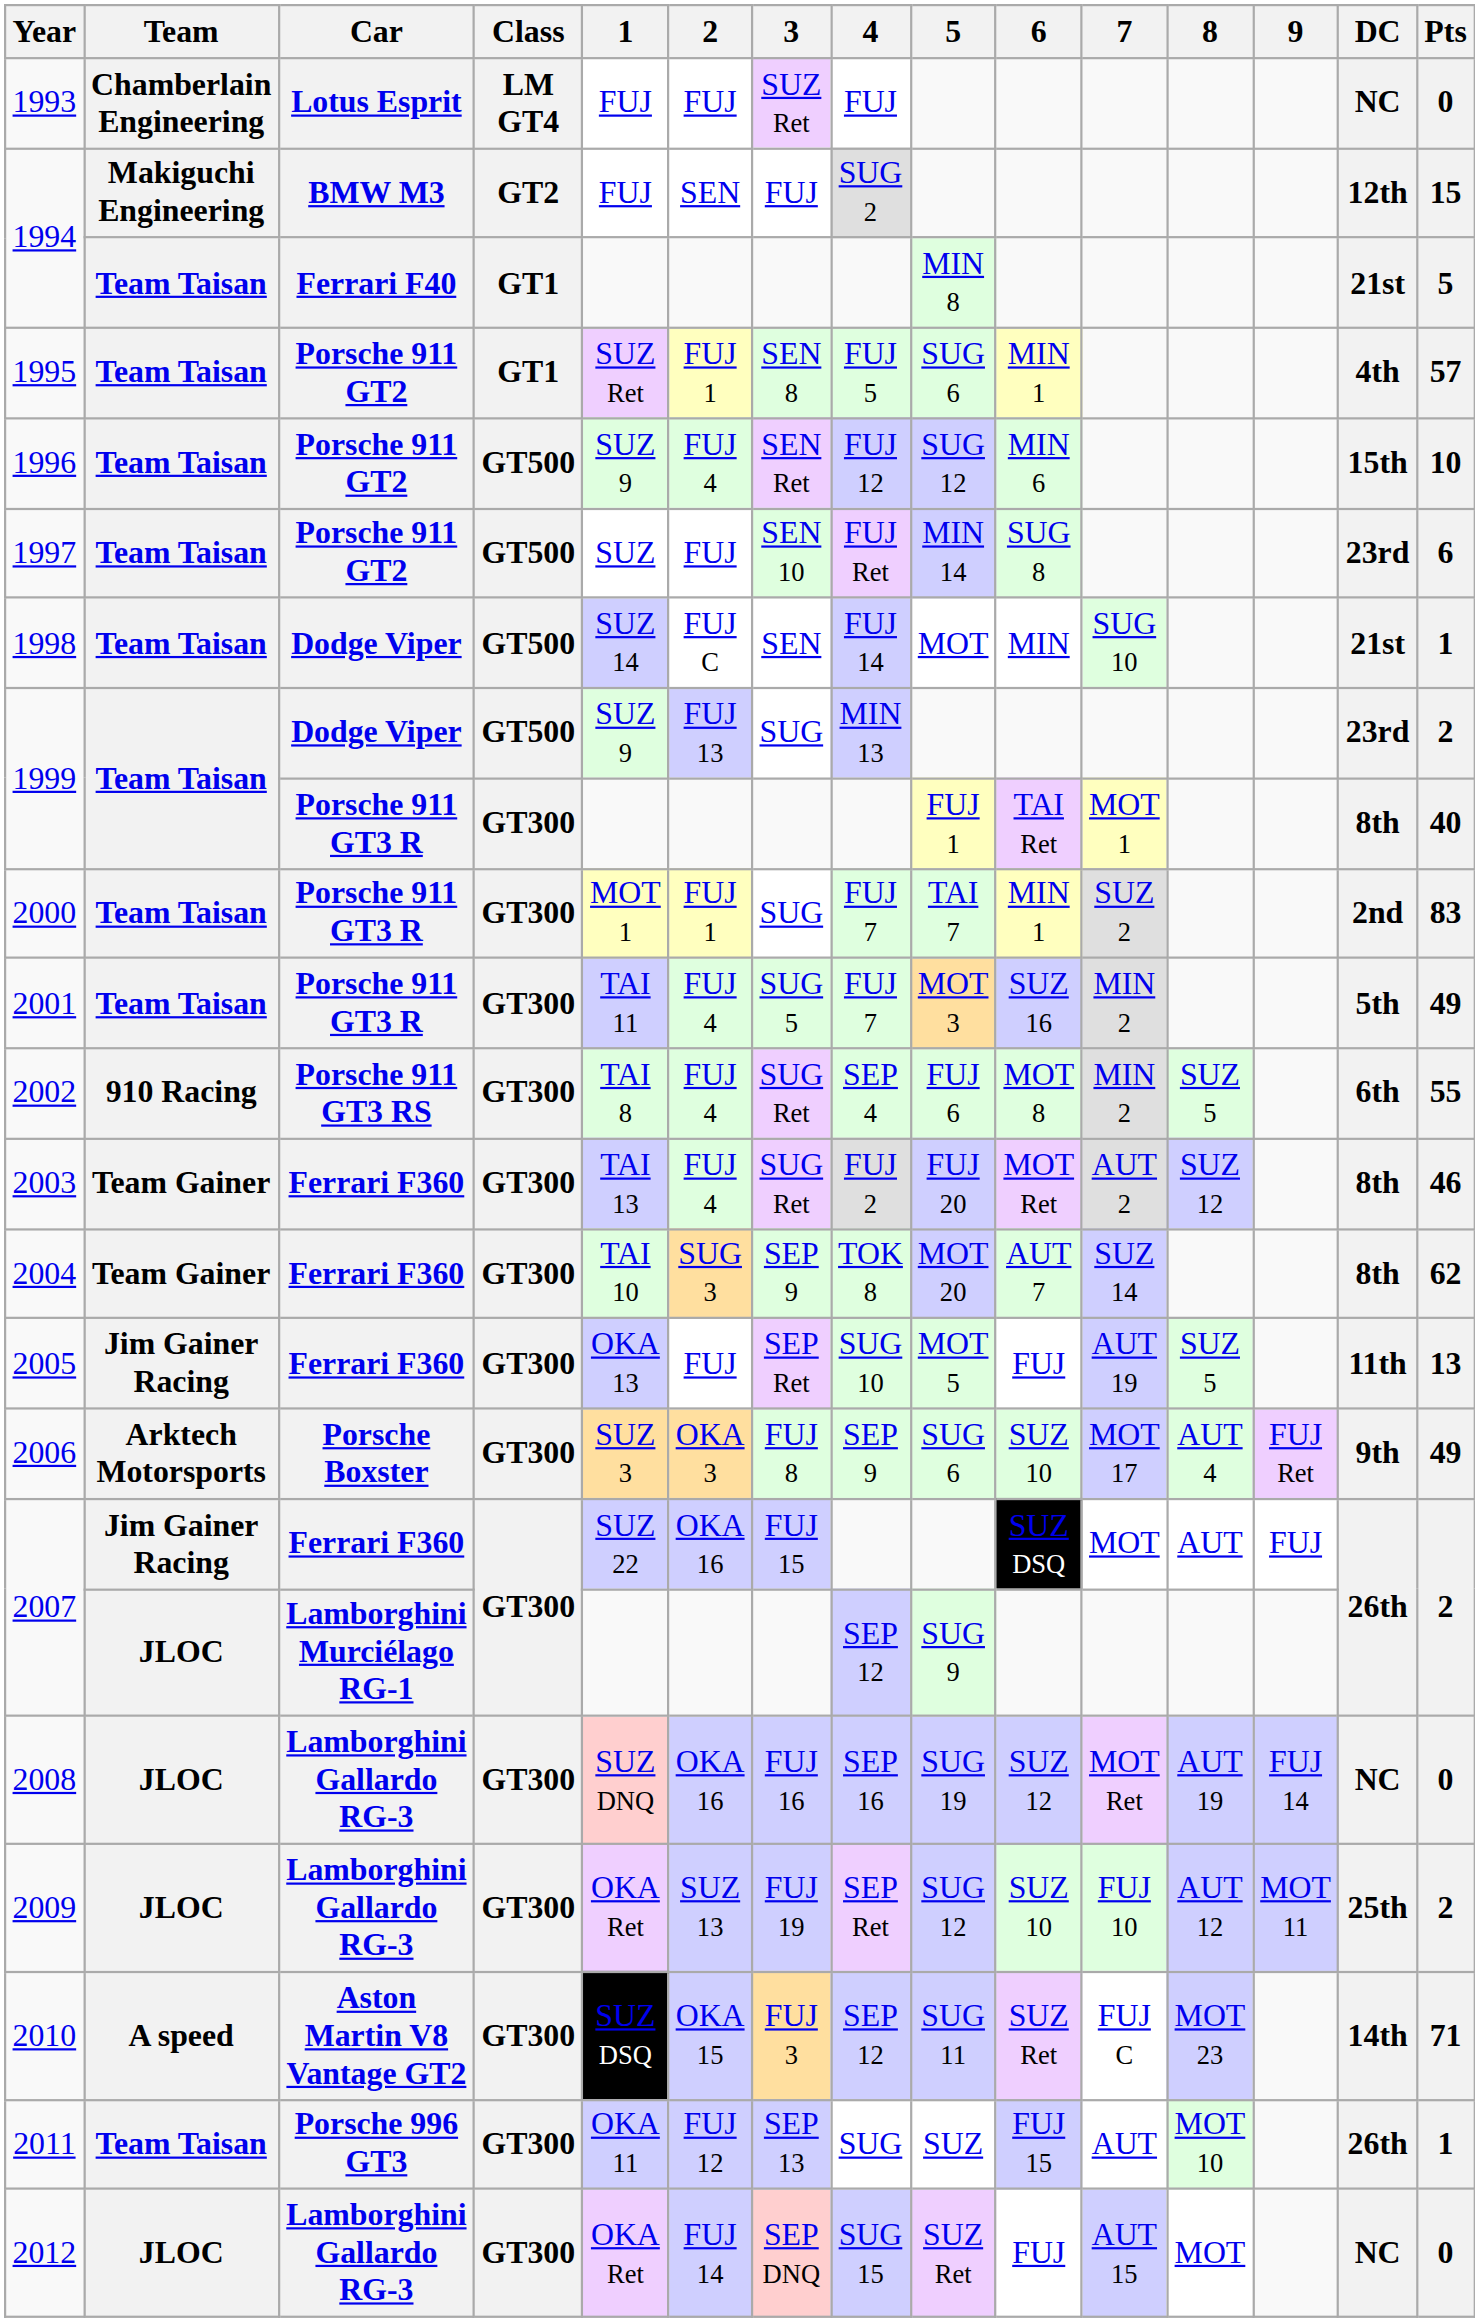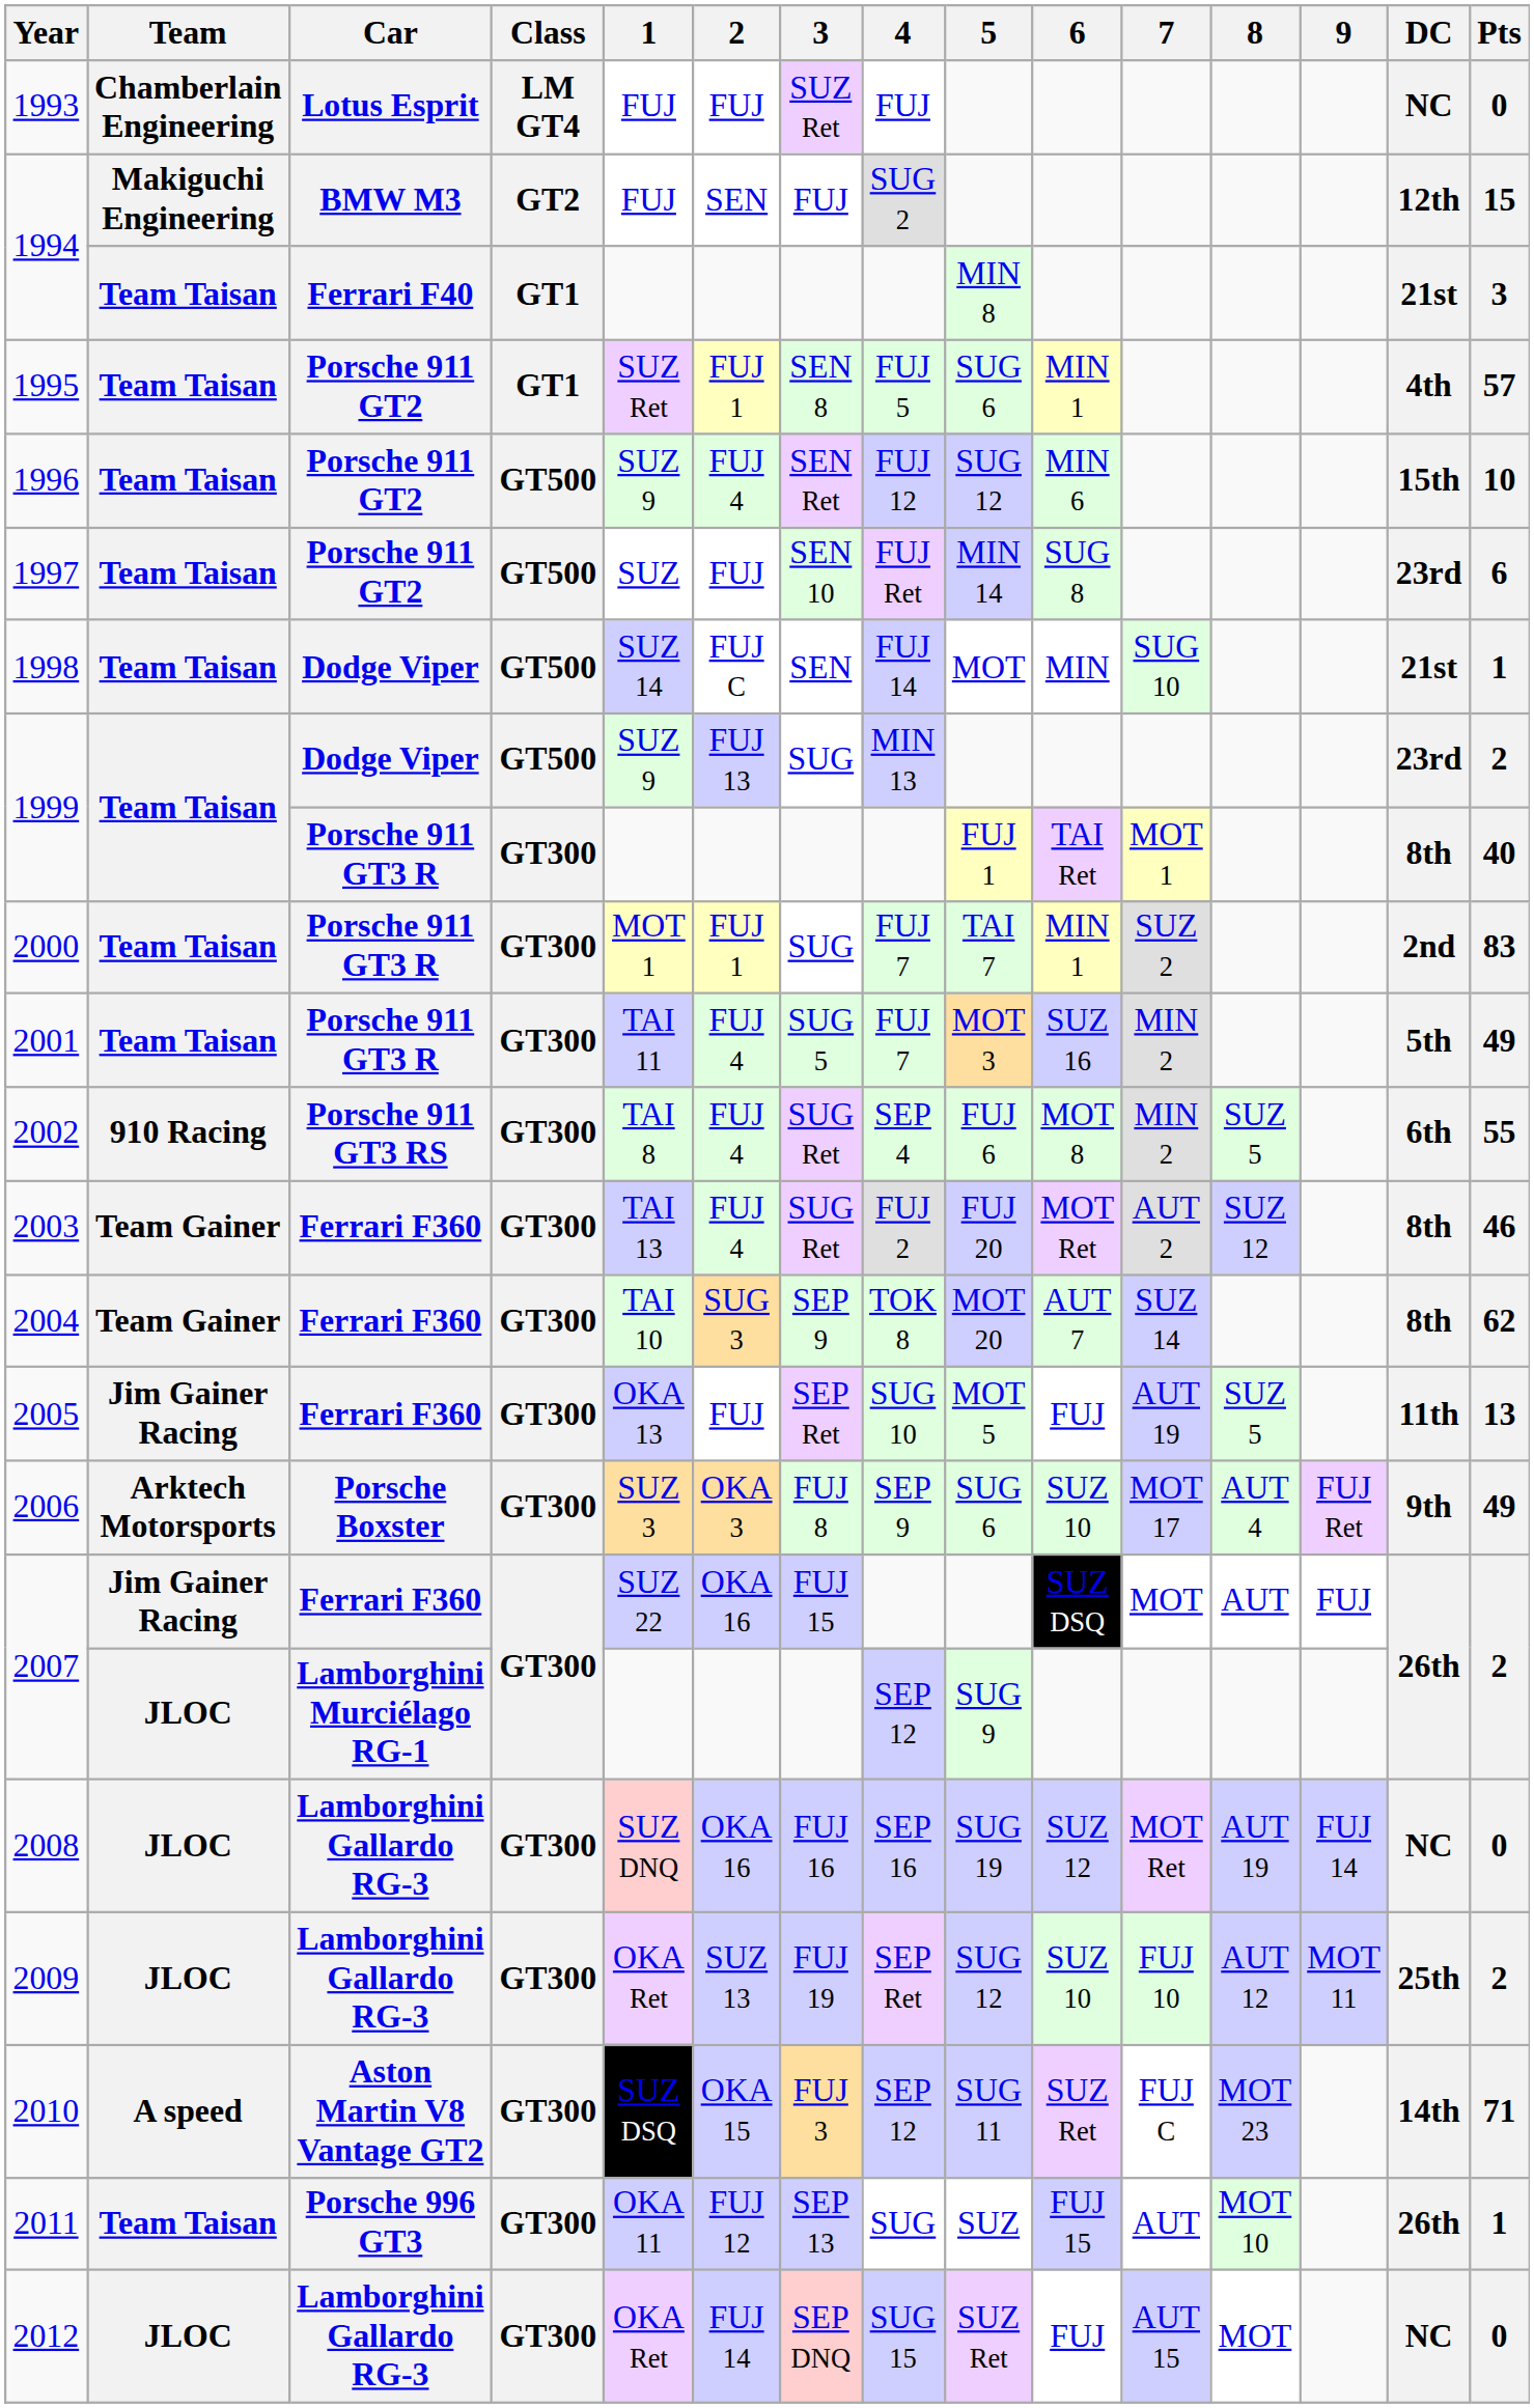1994 / Ferrari F40 | Pts: 5 -> 3
